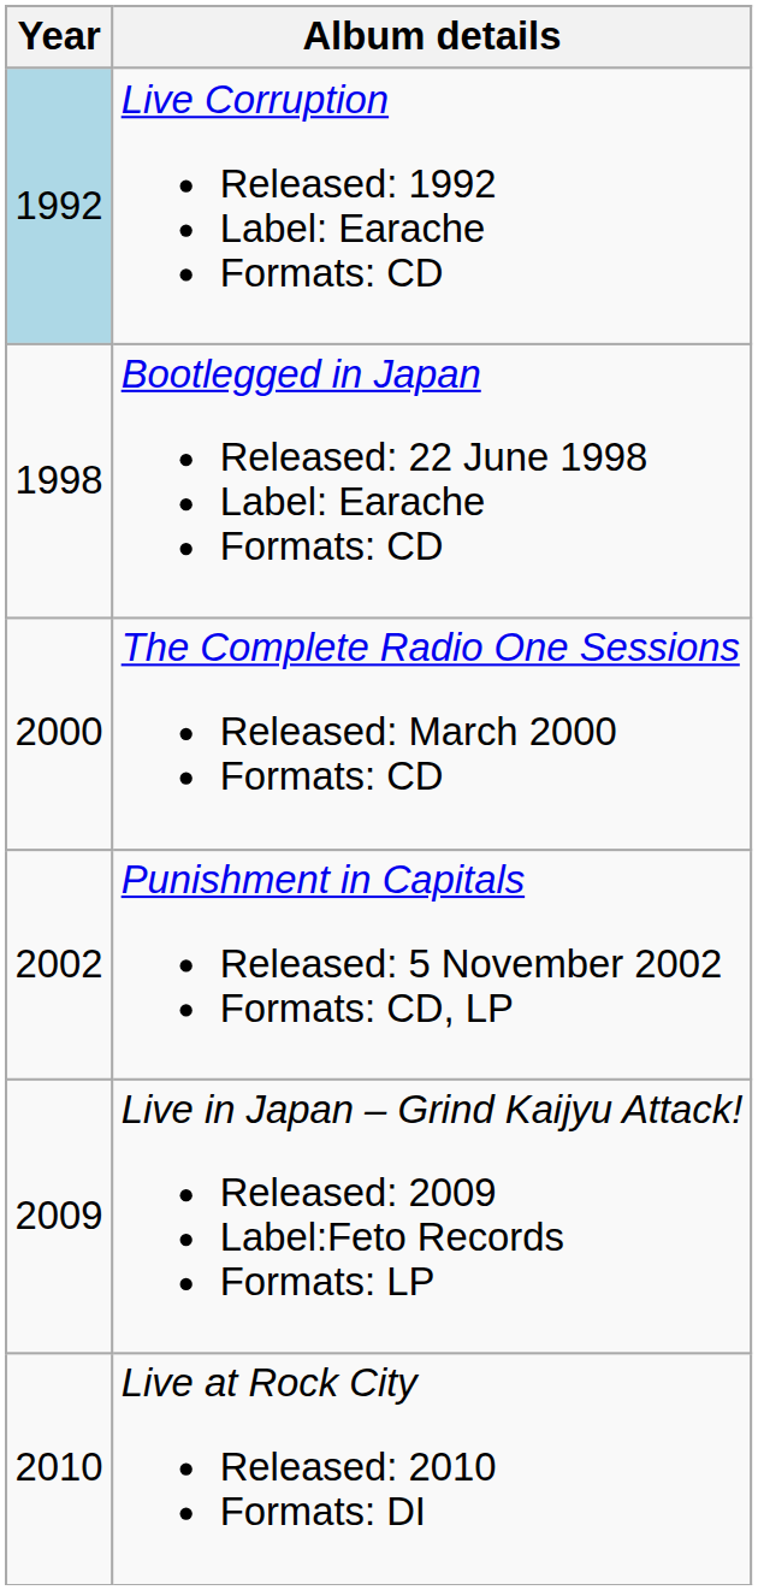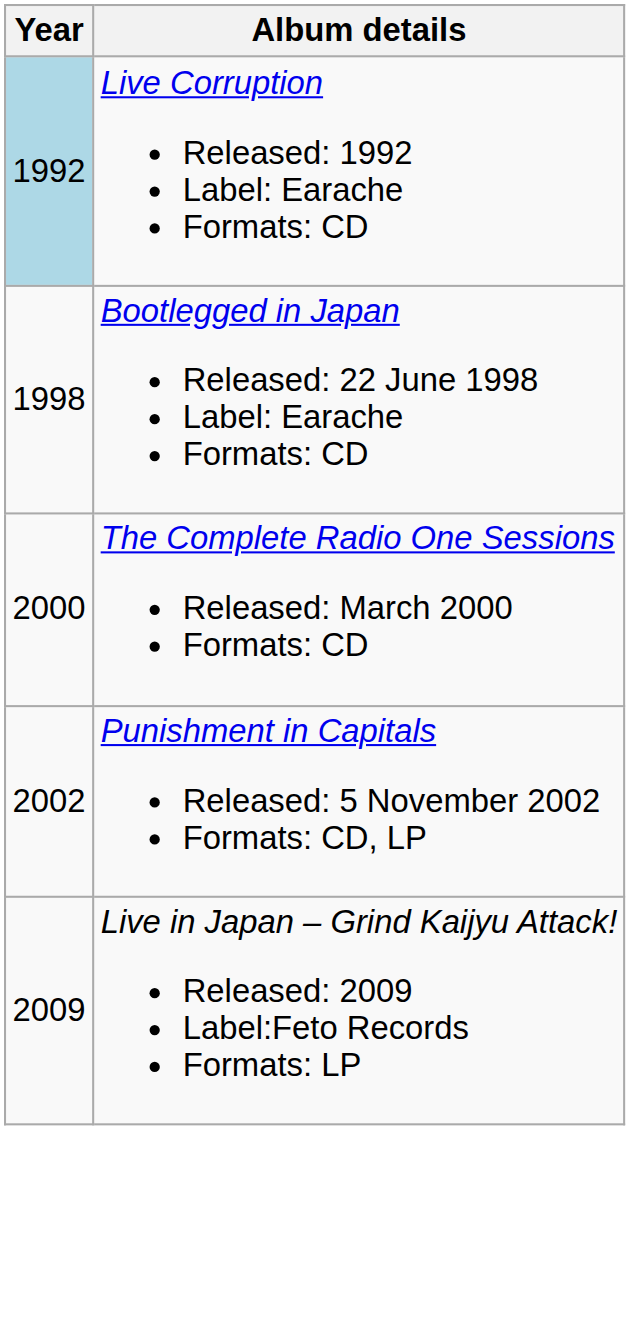- row: 2010 | Live at Rock City Released: 2010 Formats: DI
